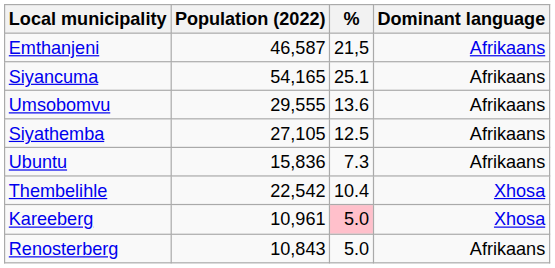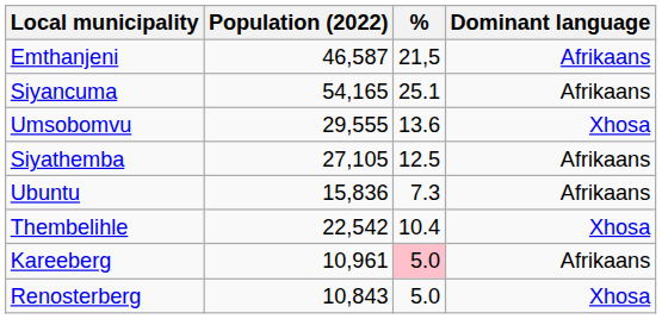Umsobomvu | Dominant language: Afrikaans -> Xhosa
Kareeberg | Dominant language: Xhosa -> Afrikaans
Renosterberg | Dominant language: Afrikaans -> Xhosa
